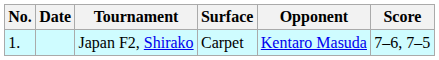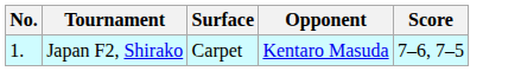- column: Date
